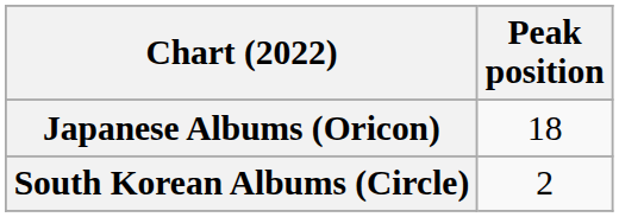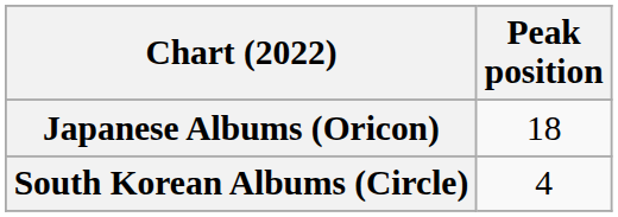South Korean Albums (Circle) | Peak position: 2 -> 4
